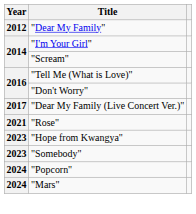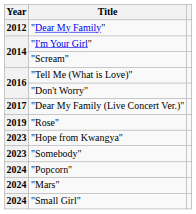"Rose" | Year: 2021 -> 2019
+ row: 2024 | "Small Girl"
